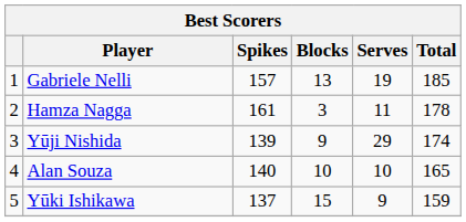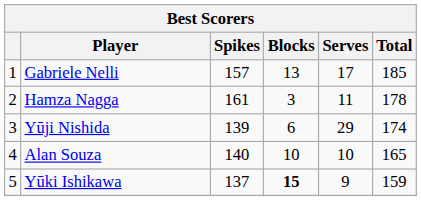Gabriele Nelli | Serves: 19 -> 17
Yūji Nishida | Blocks: 9 -> 6
Yūki Ishikawa | Blocks: normal -> bold
